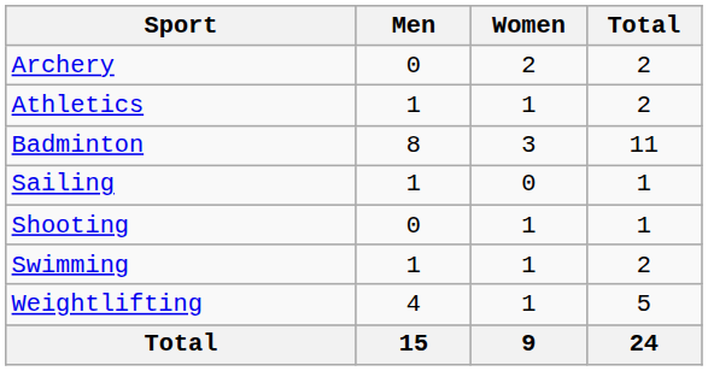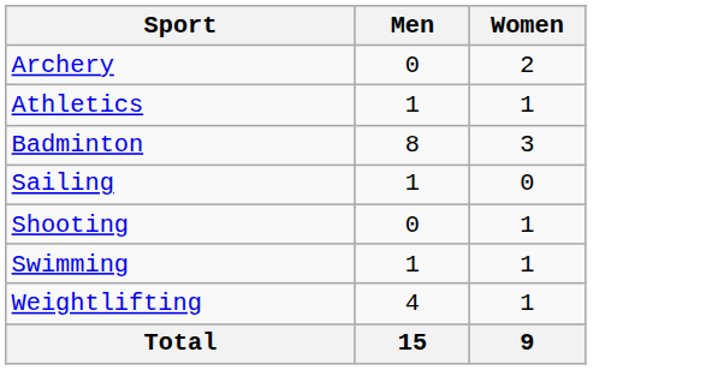- column: Total | 2 | 2 | 11 | 1 | 1 | 2 | 5 | 24
